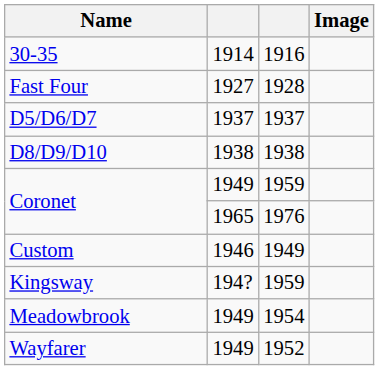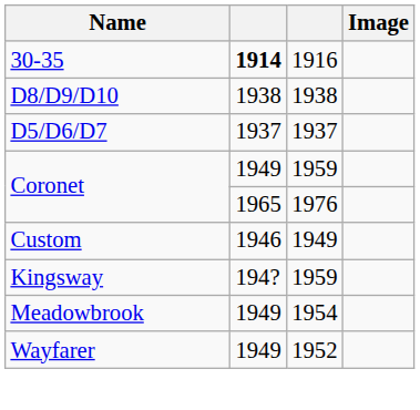30-35 | column 2: normal -> bold
- row: Fast Four | 1927 | 1928
rows swapped: D5/D6/D7 <-> D8/D9/D10
